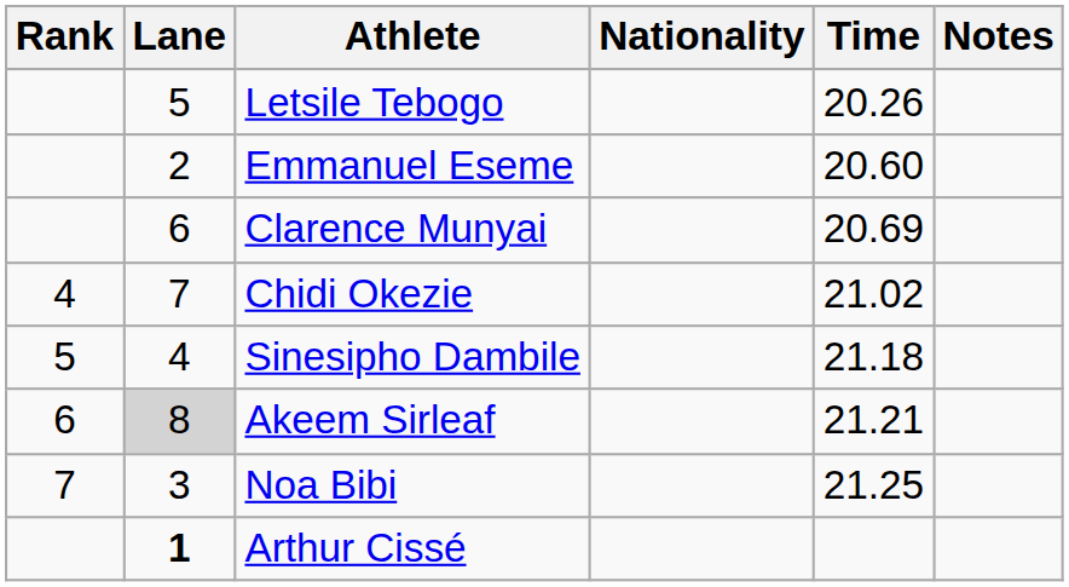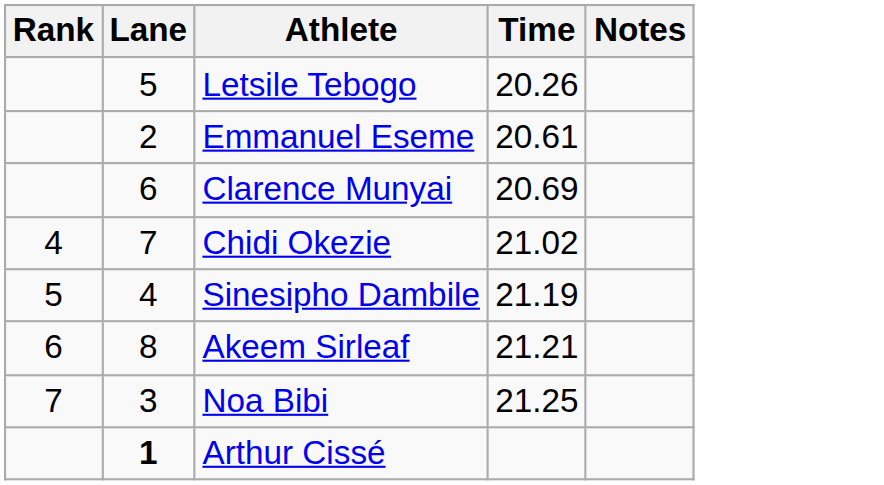- column: Nationality
Emmanuel Eseme | Time: 20.60 -> 20.61
Sinesipho Dambile | Time: 21.18 -> 21.19
Akeem Sirleaf | Lane: lightgrey background -> no background
